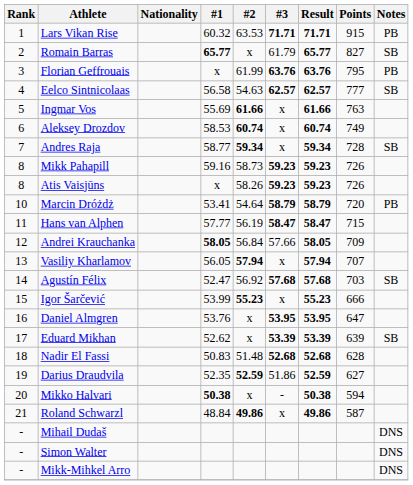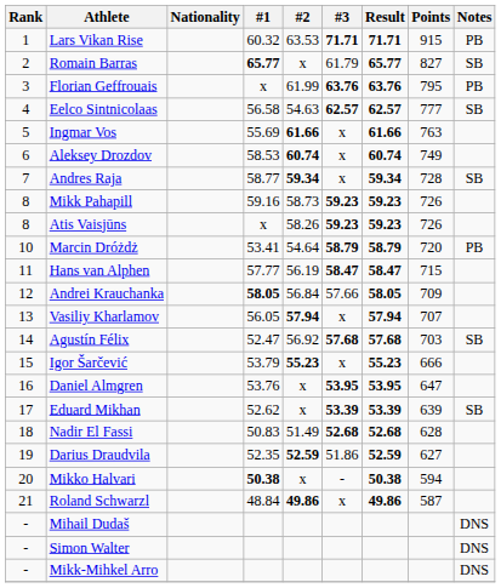Igor Šarčević | #1: 53.99 -> 53.79
Nadir El Fassi | #2: 51.48 -> 51.49
